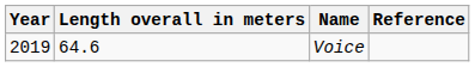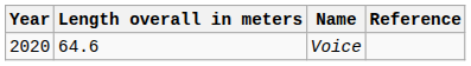Voice | Year: 2019 -> 2020
